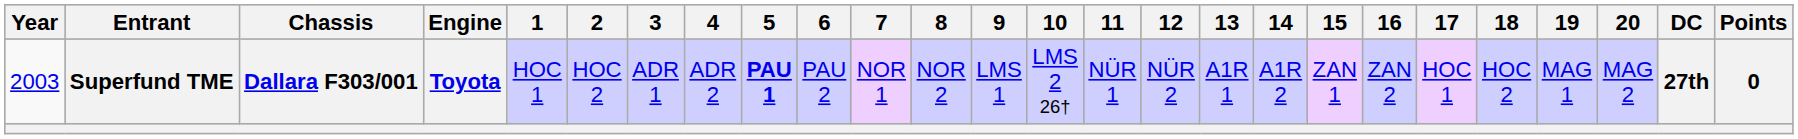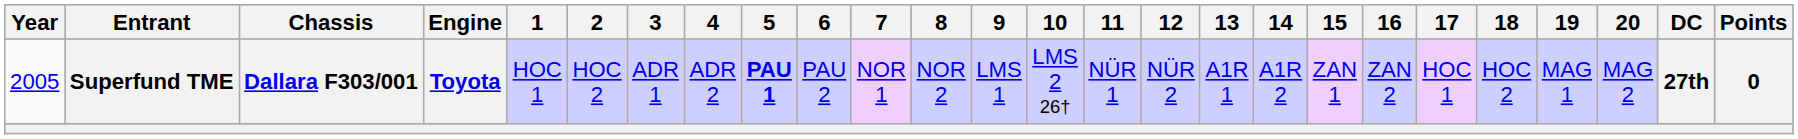Superfund TME | Year: 2003 -> 2005
